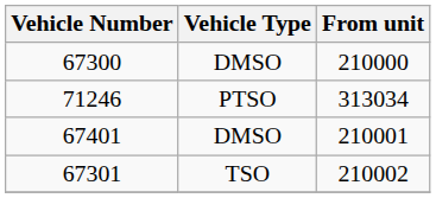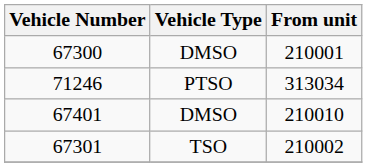67300 | From unit: 210000 -> 210001
67401 | From unit: 210001 -> 210010
